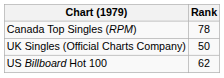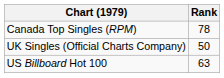US Billboard Hot 100 | Rank: 62 -> 63
